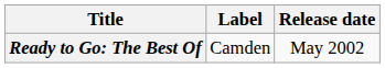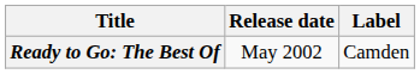columns swapped: Release date <-> Label
